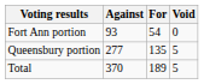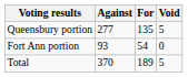rows swapped: Queensbury portion <-> Fort Ann portion
